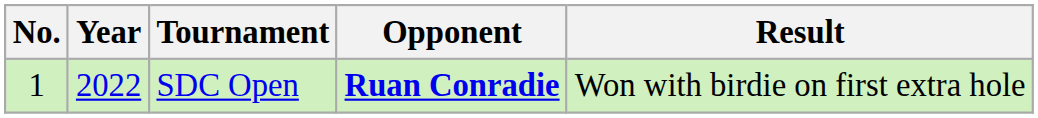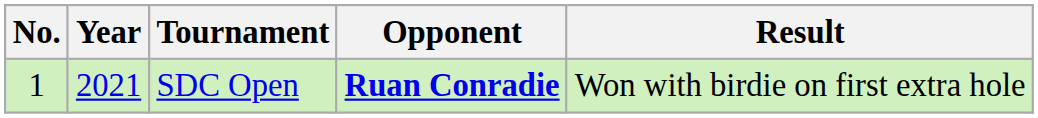SDC Open | Year: 2022 -> 2021
